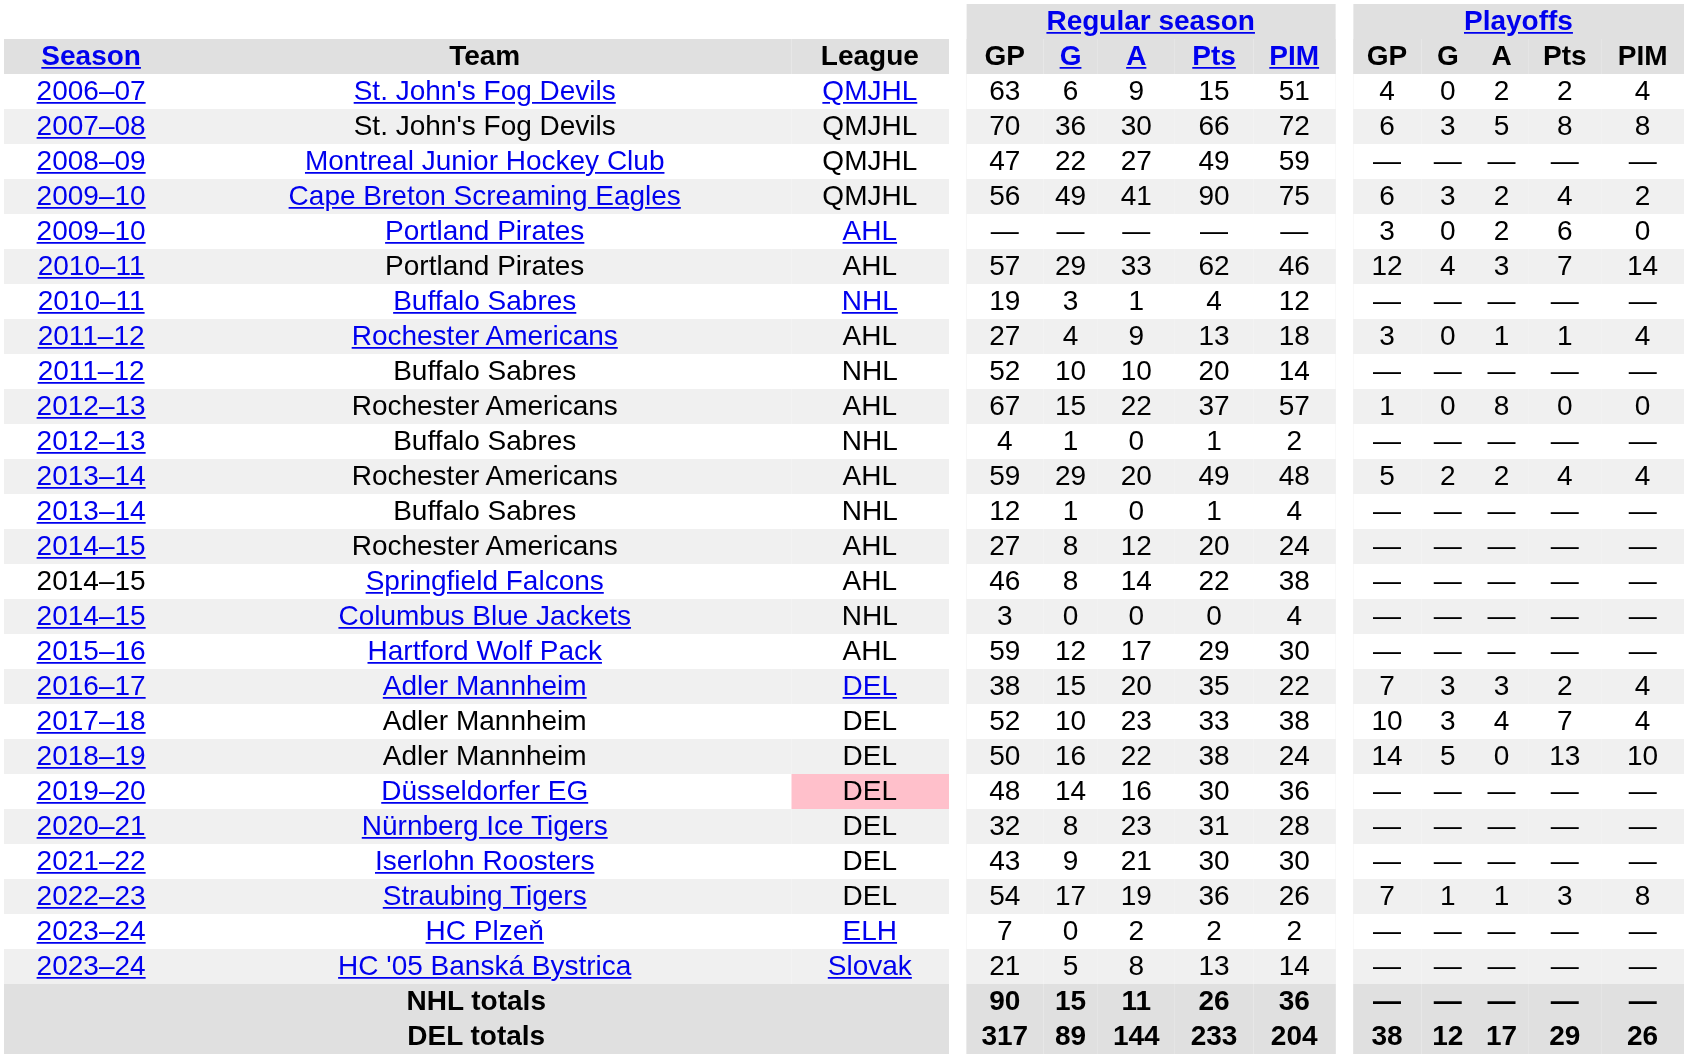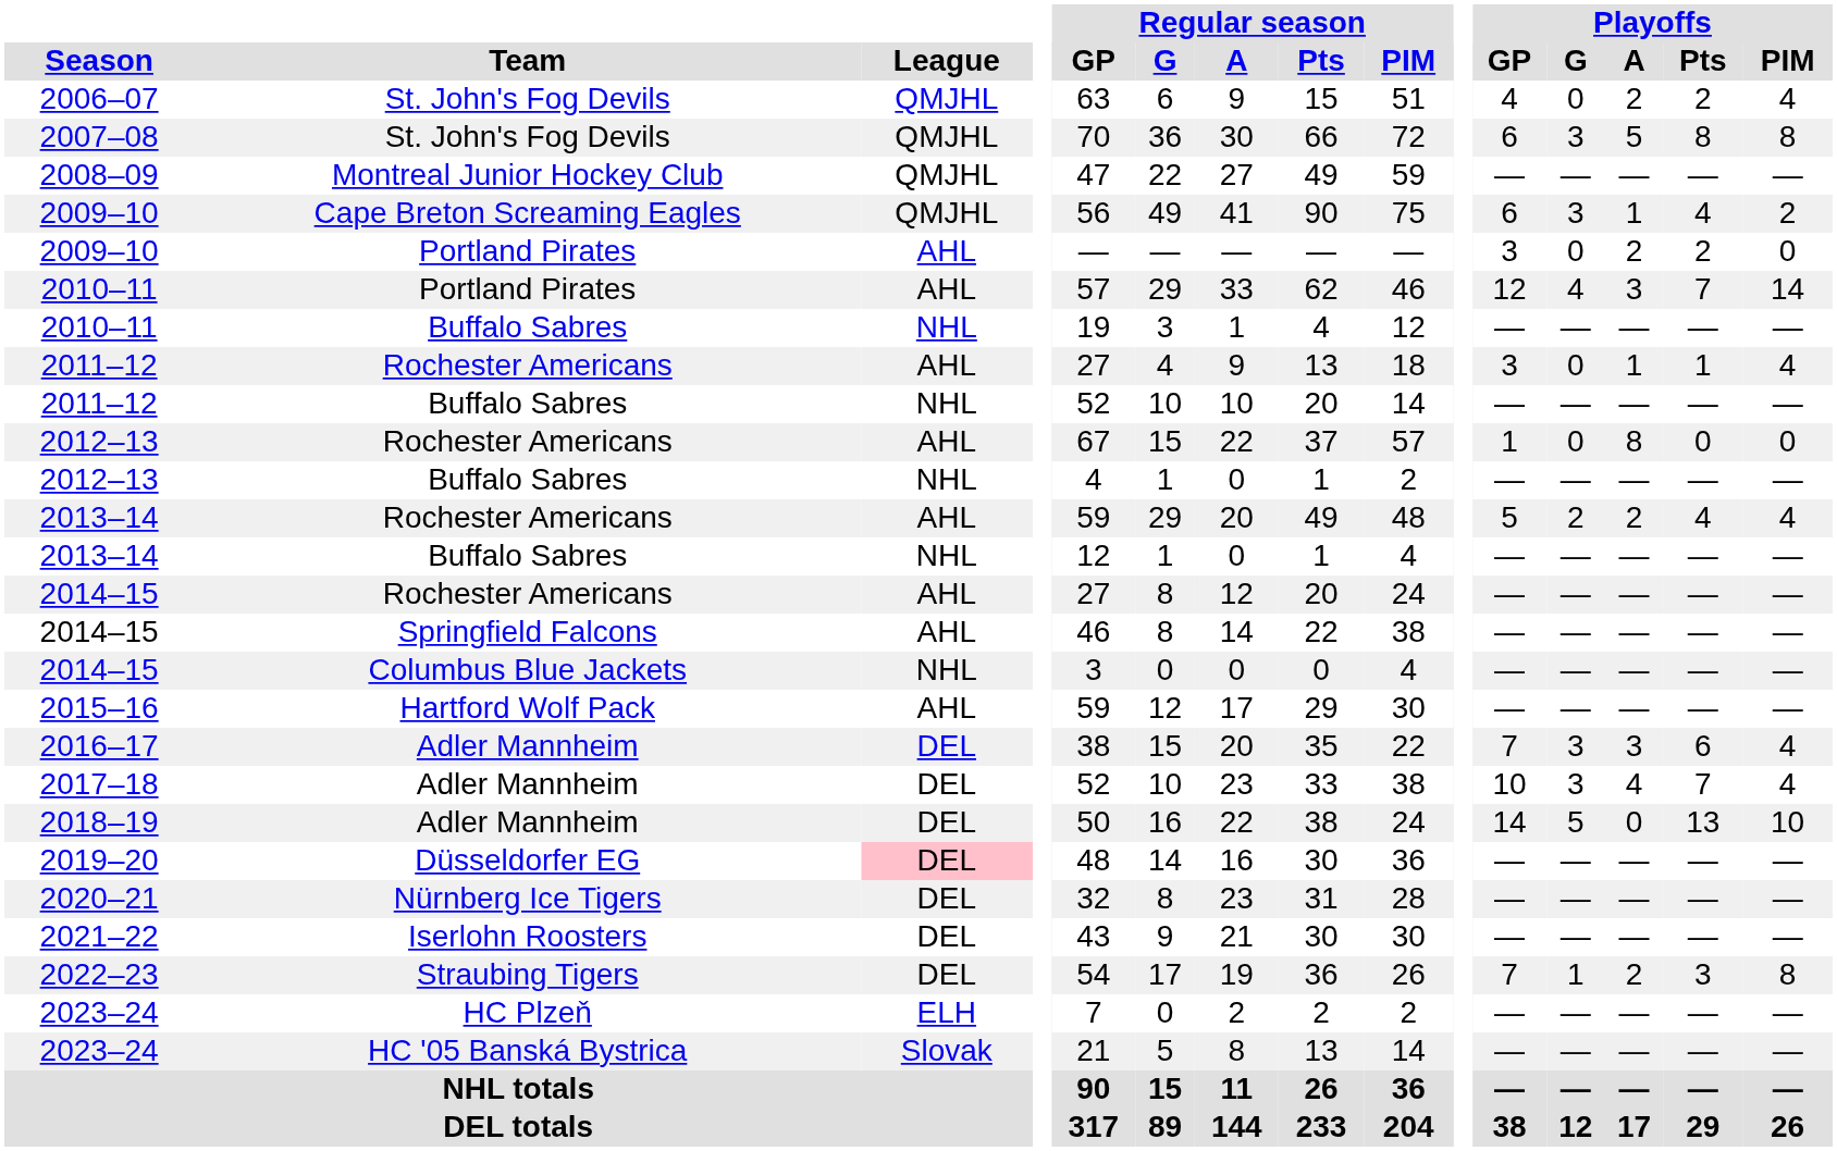2009–10 / Cape Breton Screaming Eagles | Playoffs / A: 2 -> 1
2009–10 / Portland Pirates | Playoffs / Pts: 6 -> 2
2016–17 | Playoffs / Pts: 2 -> 6
2022–23 | Playoffs / A: 1 -> 2
